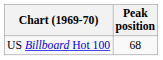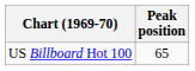US Billboard Hot 100 | Peak position: 68 -> 65
